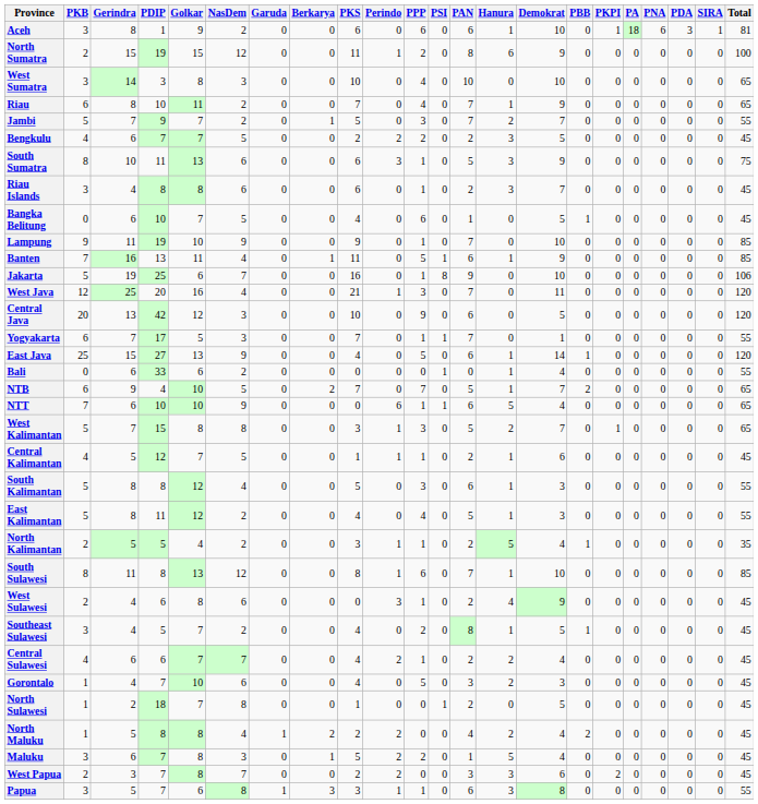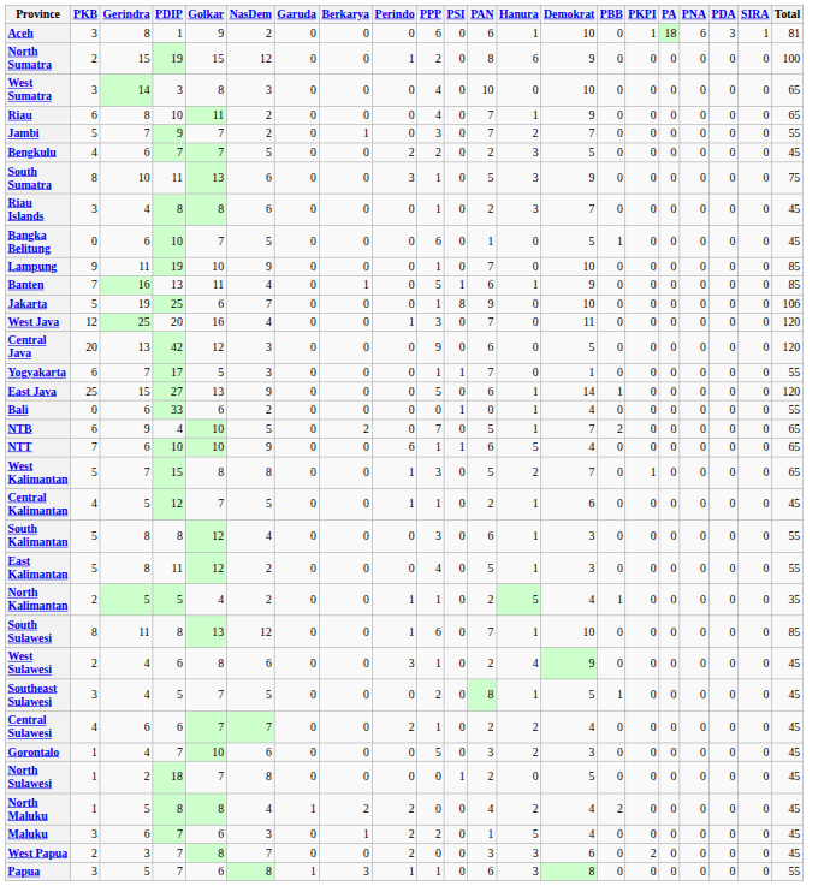- column: PKS | 6 | 11 | 10 | 7 | 5 | 2 | 6 | 6 | 4 | 9 | 11 | 16 | 21 | 10 | 7 | 4 | 0 | 7 | 0 | 3 | 1 | 5 | 4 | 3 | 8 | 0 | 4 | 4 | 4 | 1 | 2 | 5 | 2 | 3
Southeast Sulawesi | NasDem: 2 -> 5
Maluku | Golkar: 8 -> 6
